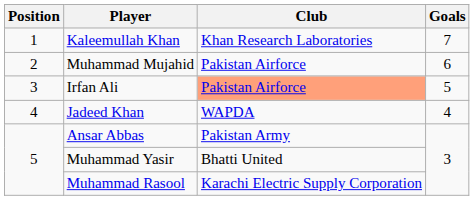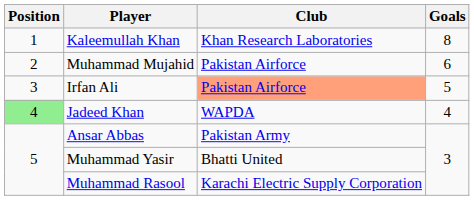Kaleemullah Khan | Goals: 7 -> 8
Jadeed Khan | Position: no background -> lightgreen background
